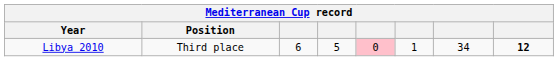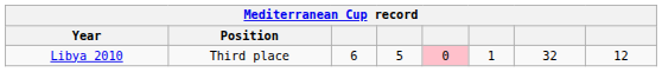Libya 2010 | column 7: 34 -> 32
Libya 2010 | column 8: bold -> normal
